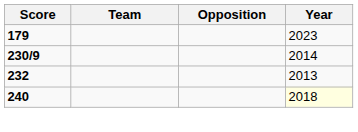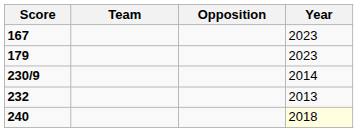+ row: 167 | 2023
